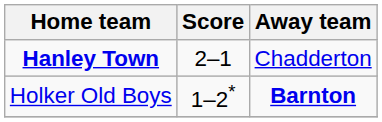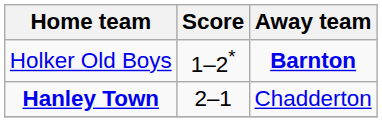rows swapped: Hanley Town <-> Holker Old Boys
